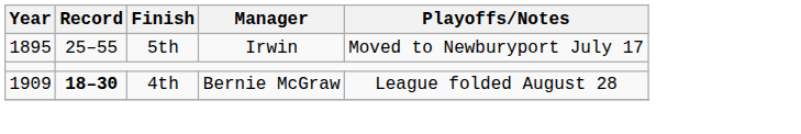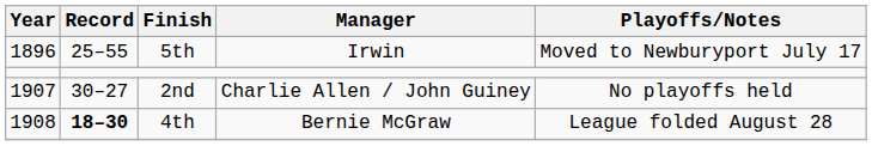5th | Year: 1895 -> 1896
+ row: 1907 | 30–27 | 2nd | Charlie Allen / John Guiney | No playoffs held
4th | Year: 1909 -> 1908
